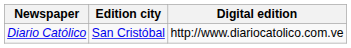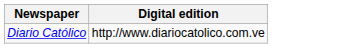- column: Edition city | San Cristóbal
